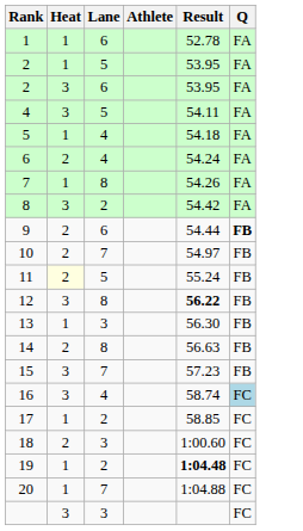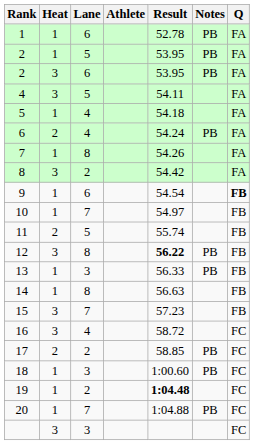+ column: Notes | PB | PB | PB | PB | PB | PB | PB | PB | PB
9 | Heat: 2 -> 1
9 | Result: 54.44 -> 54.54
10 | Heat: 2 -> 1
11 | Heat: lightyellow background -> no background
11 | Result: 55.24 -> 55.74
13 | Result: 56.30 -> 56.33
14 | Heat: 2 -> 1
16 | Result: 58.74 -> 58.72
16 | Q: lightblue background -> no background
17 | Heat: 1 -> 2
18 | Heat: 2 -> 1
